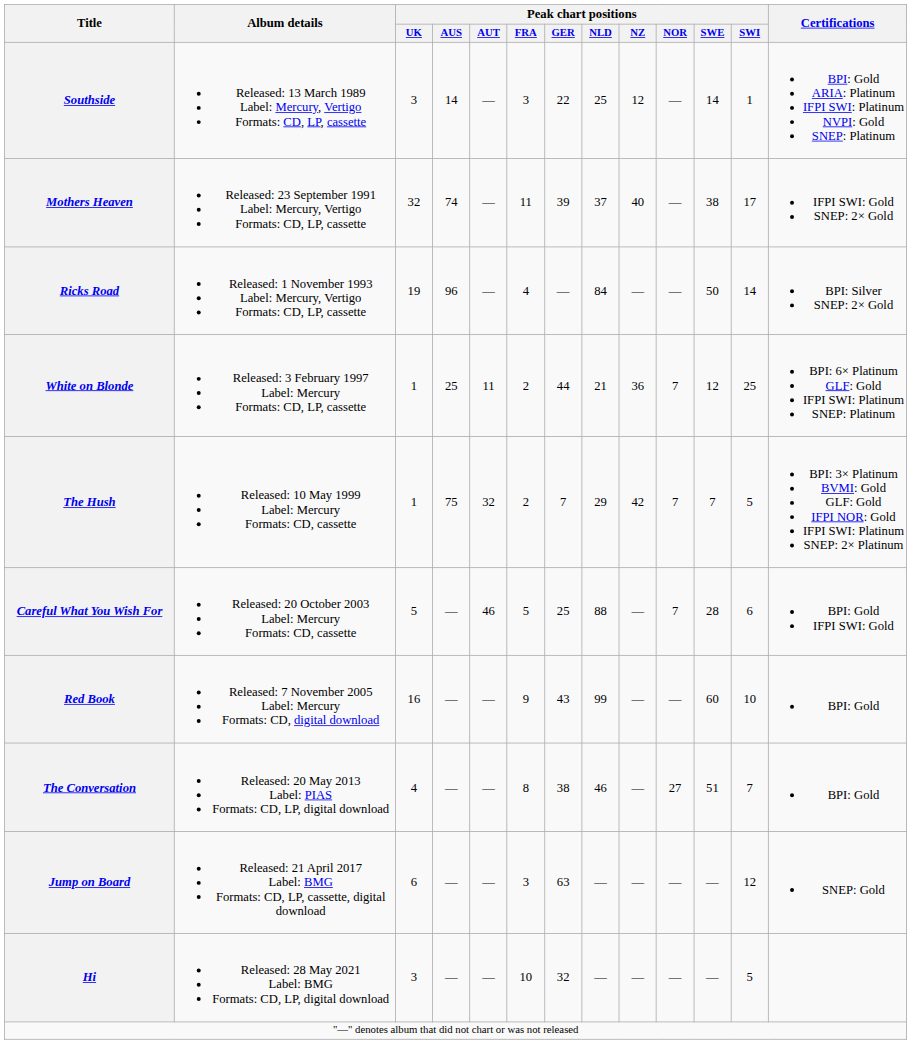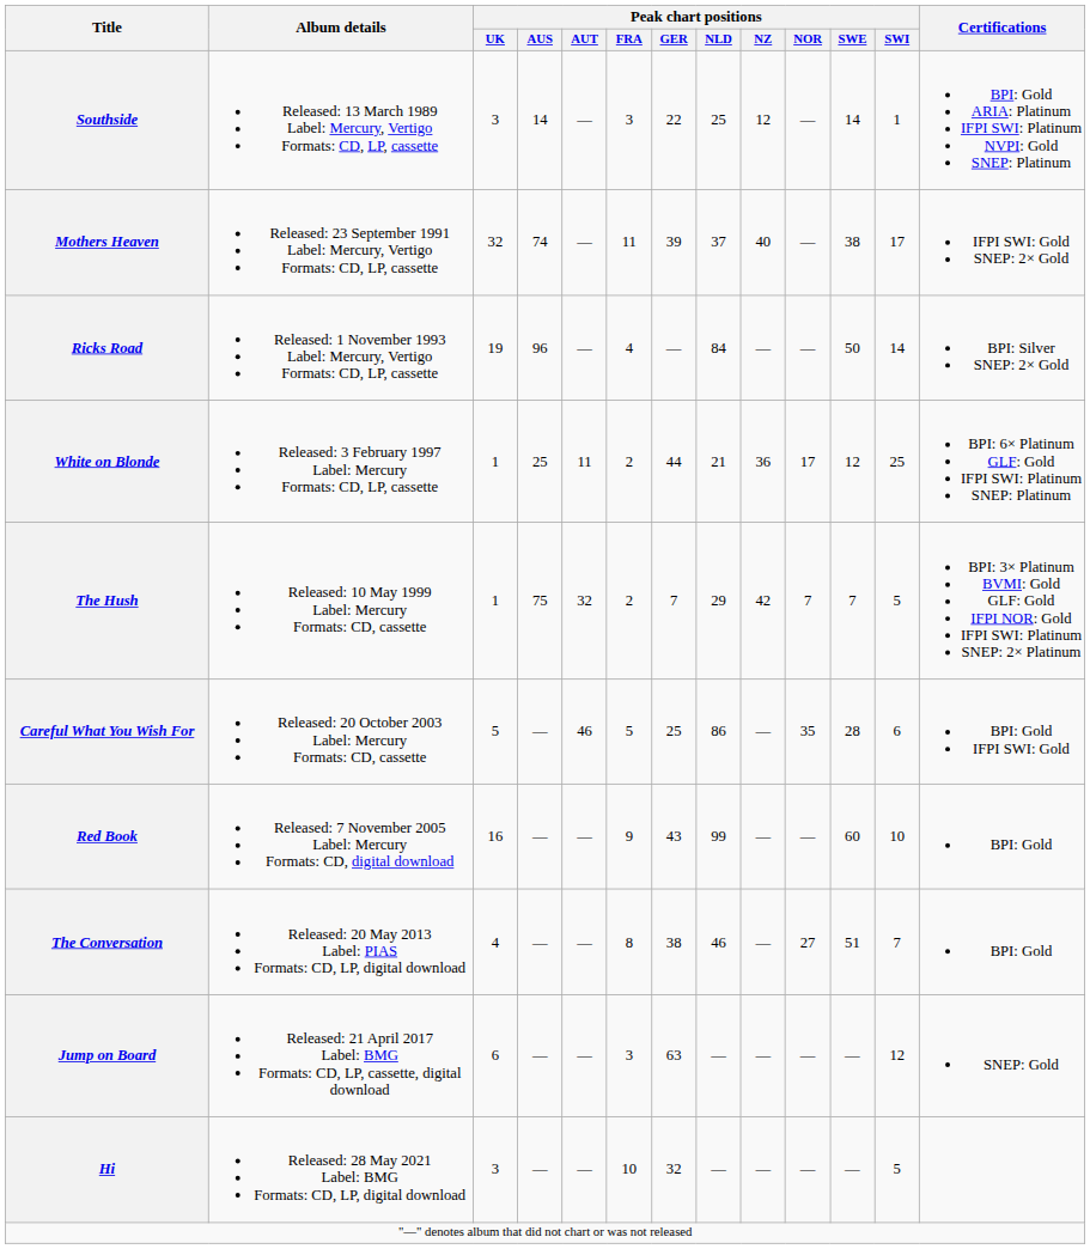White on Blonde | Peak chart positions / NOR: 7 -> 17
Careful What You Wish For | Peak chart positions / NLD: 88 -> 86
Careful What You Wish For | Peak chart positions / NOR: 7 -> 35
